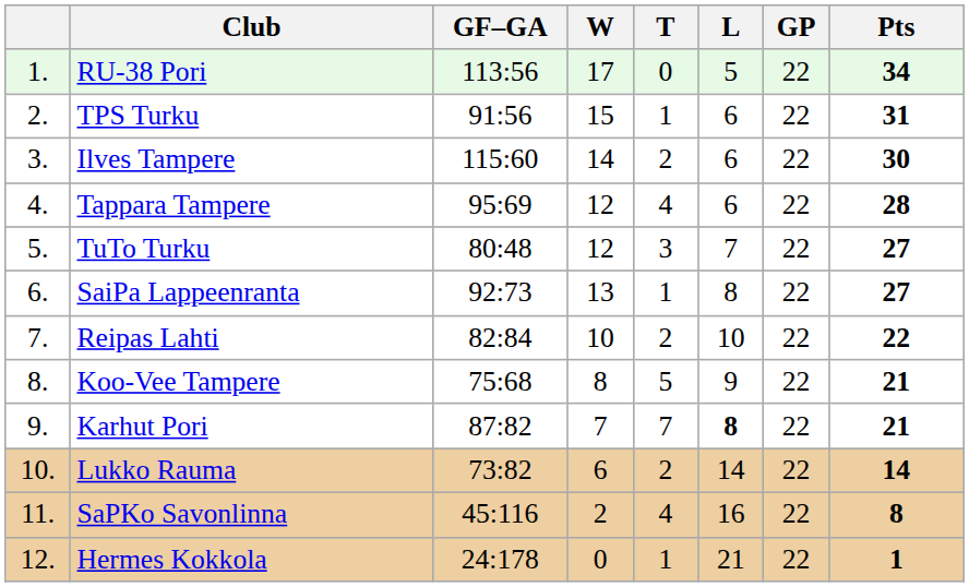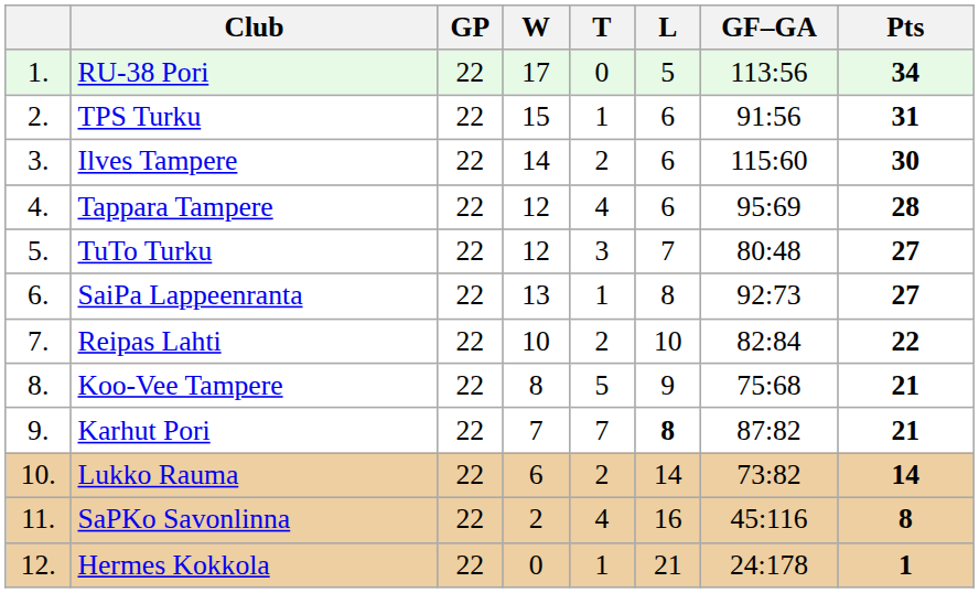columns swapped: GP <-> GF–GA
